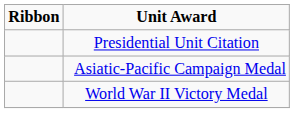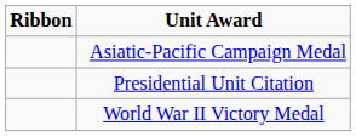rows swapped: Presidential Unit Citation <-> Asiatic-Pacific Campaign Medal
